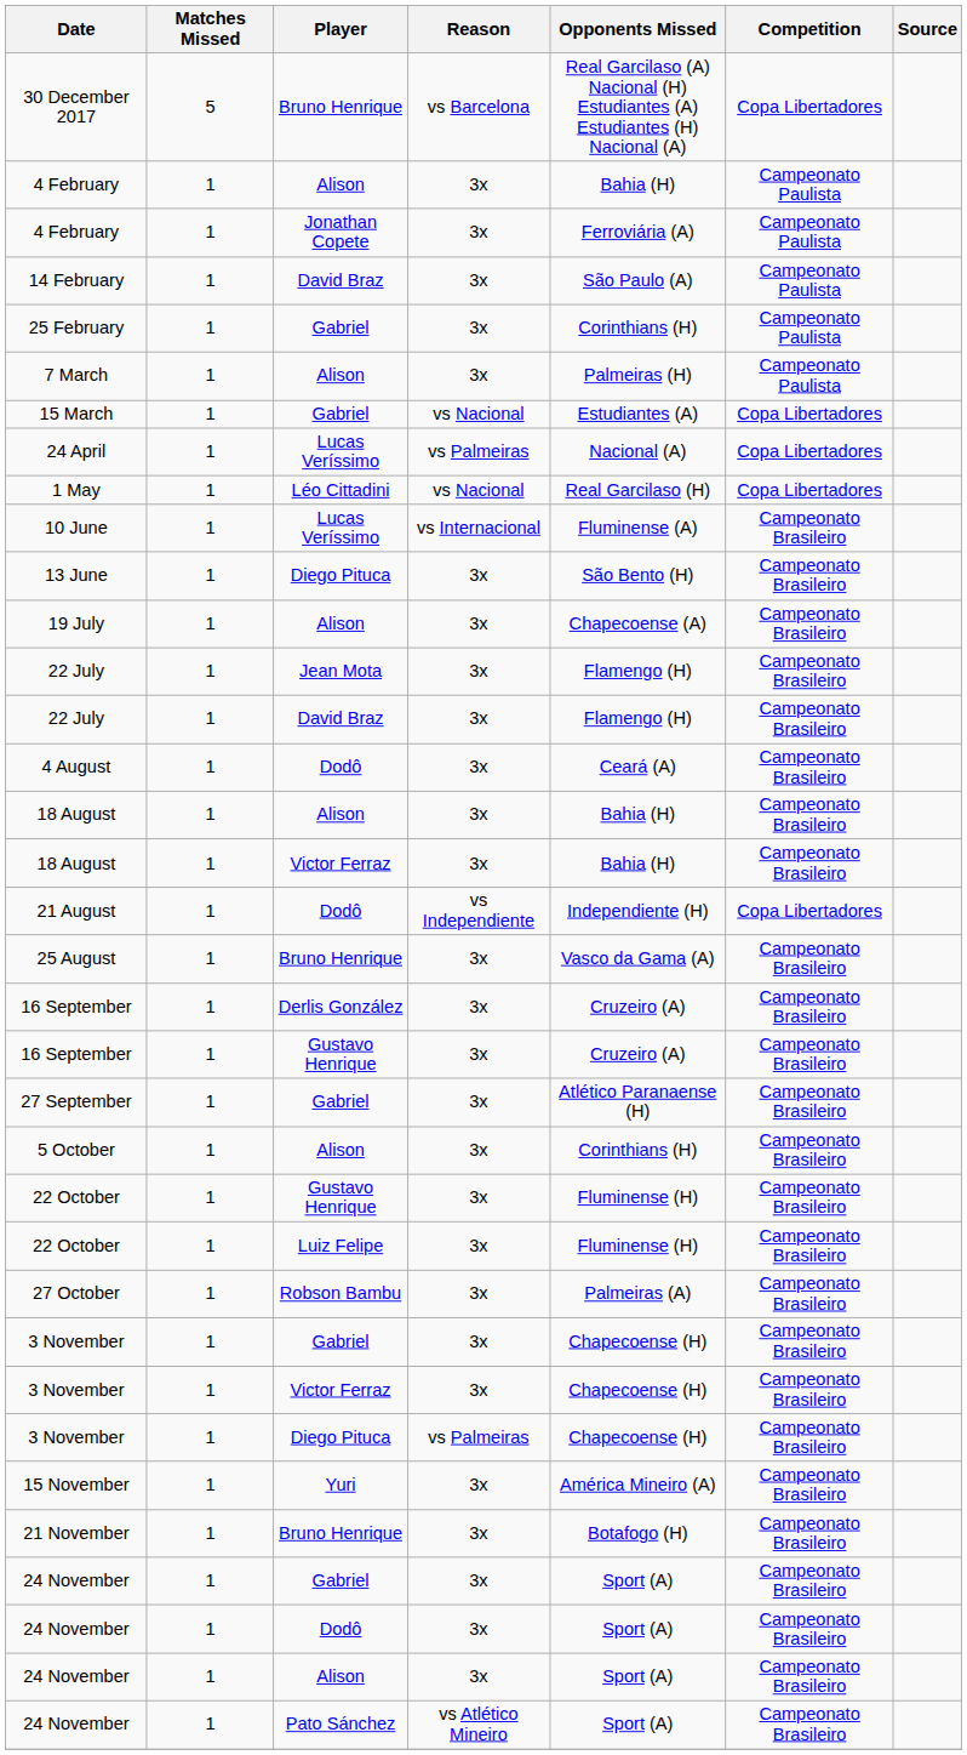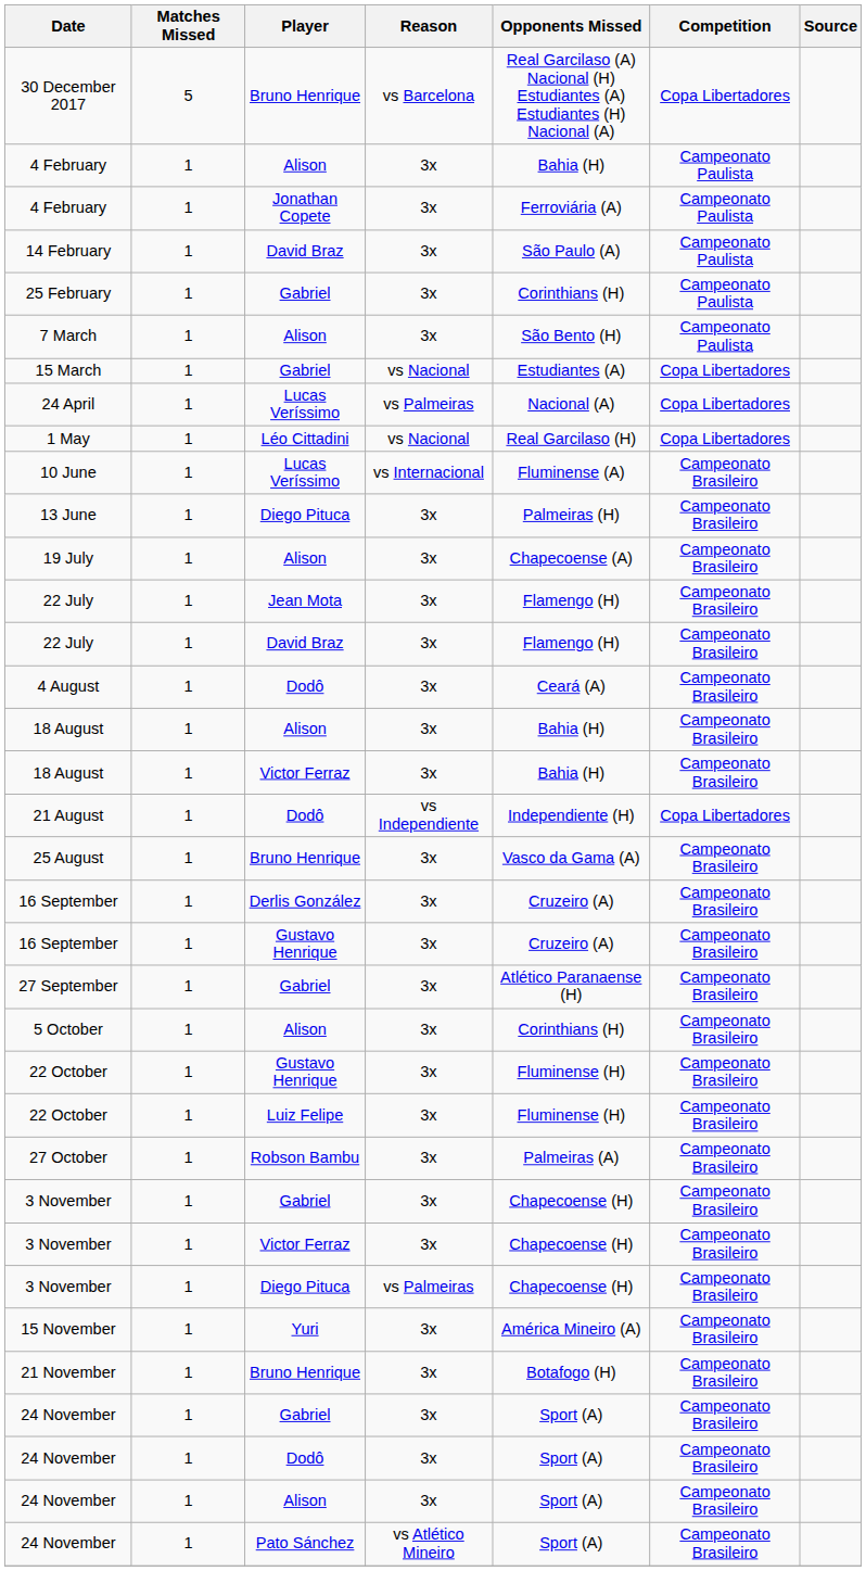7 March | Opponents Missed: Palmeiras (H) -> São Bento (H)
13 June | Opponents Missed: São Bento (H) -> Palmeiras (H)
